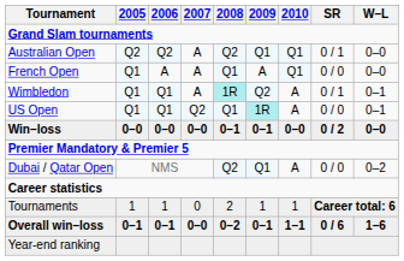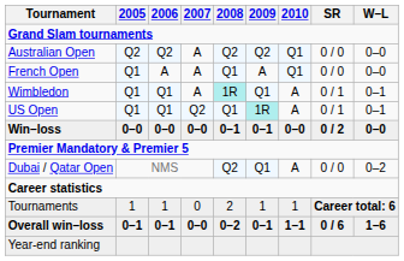Australian Open | 2009: Q1 -> Q2
Australian Open | SR: 0 / 1 -> 0 / 0
Wimbledon | 2009: Q2 -> Q1
US Open | SR: 0 / 0 -> 0 / 1
